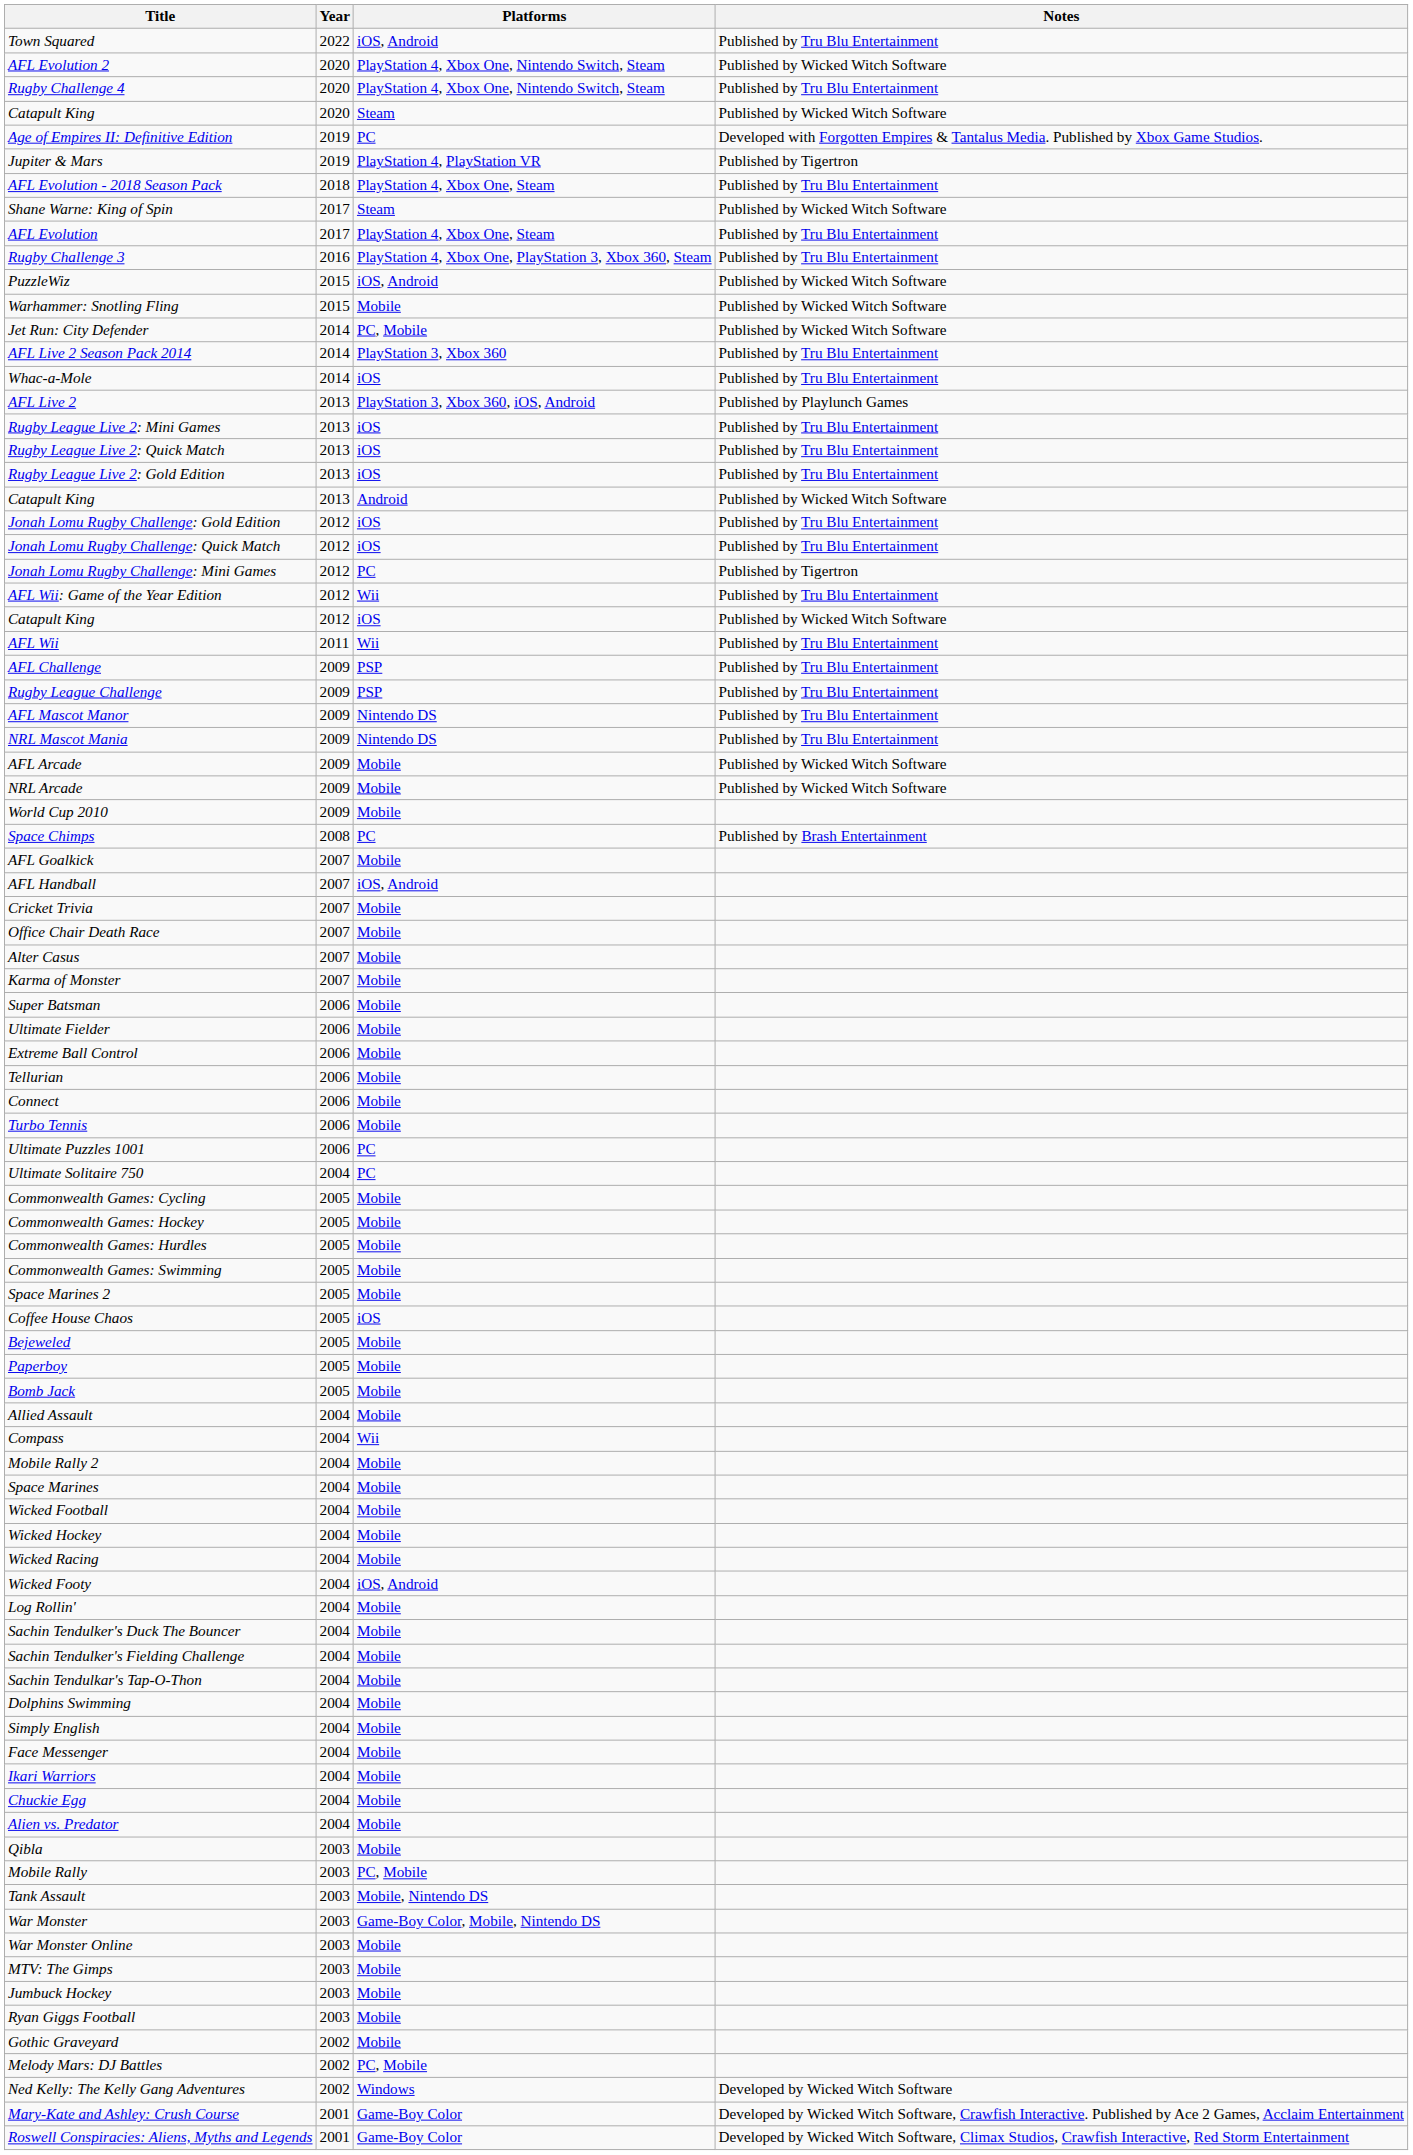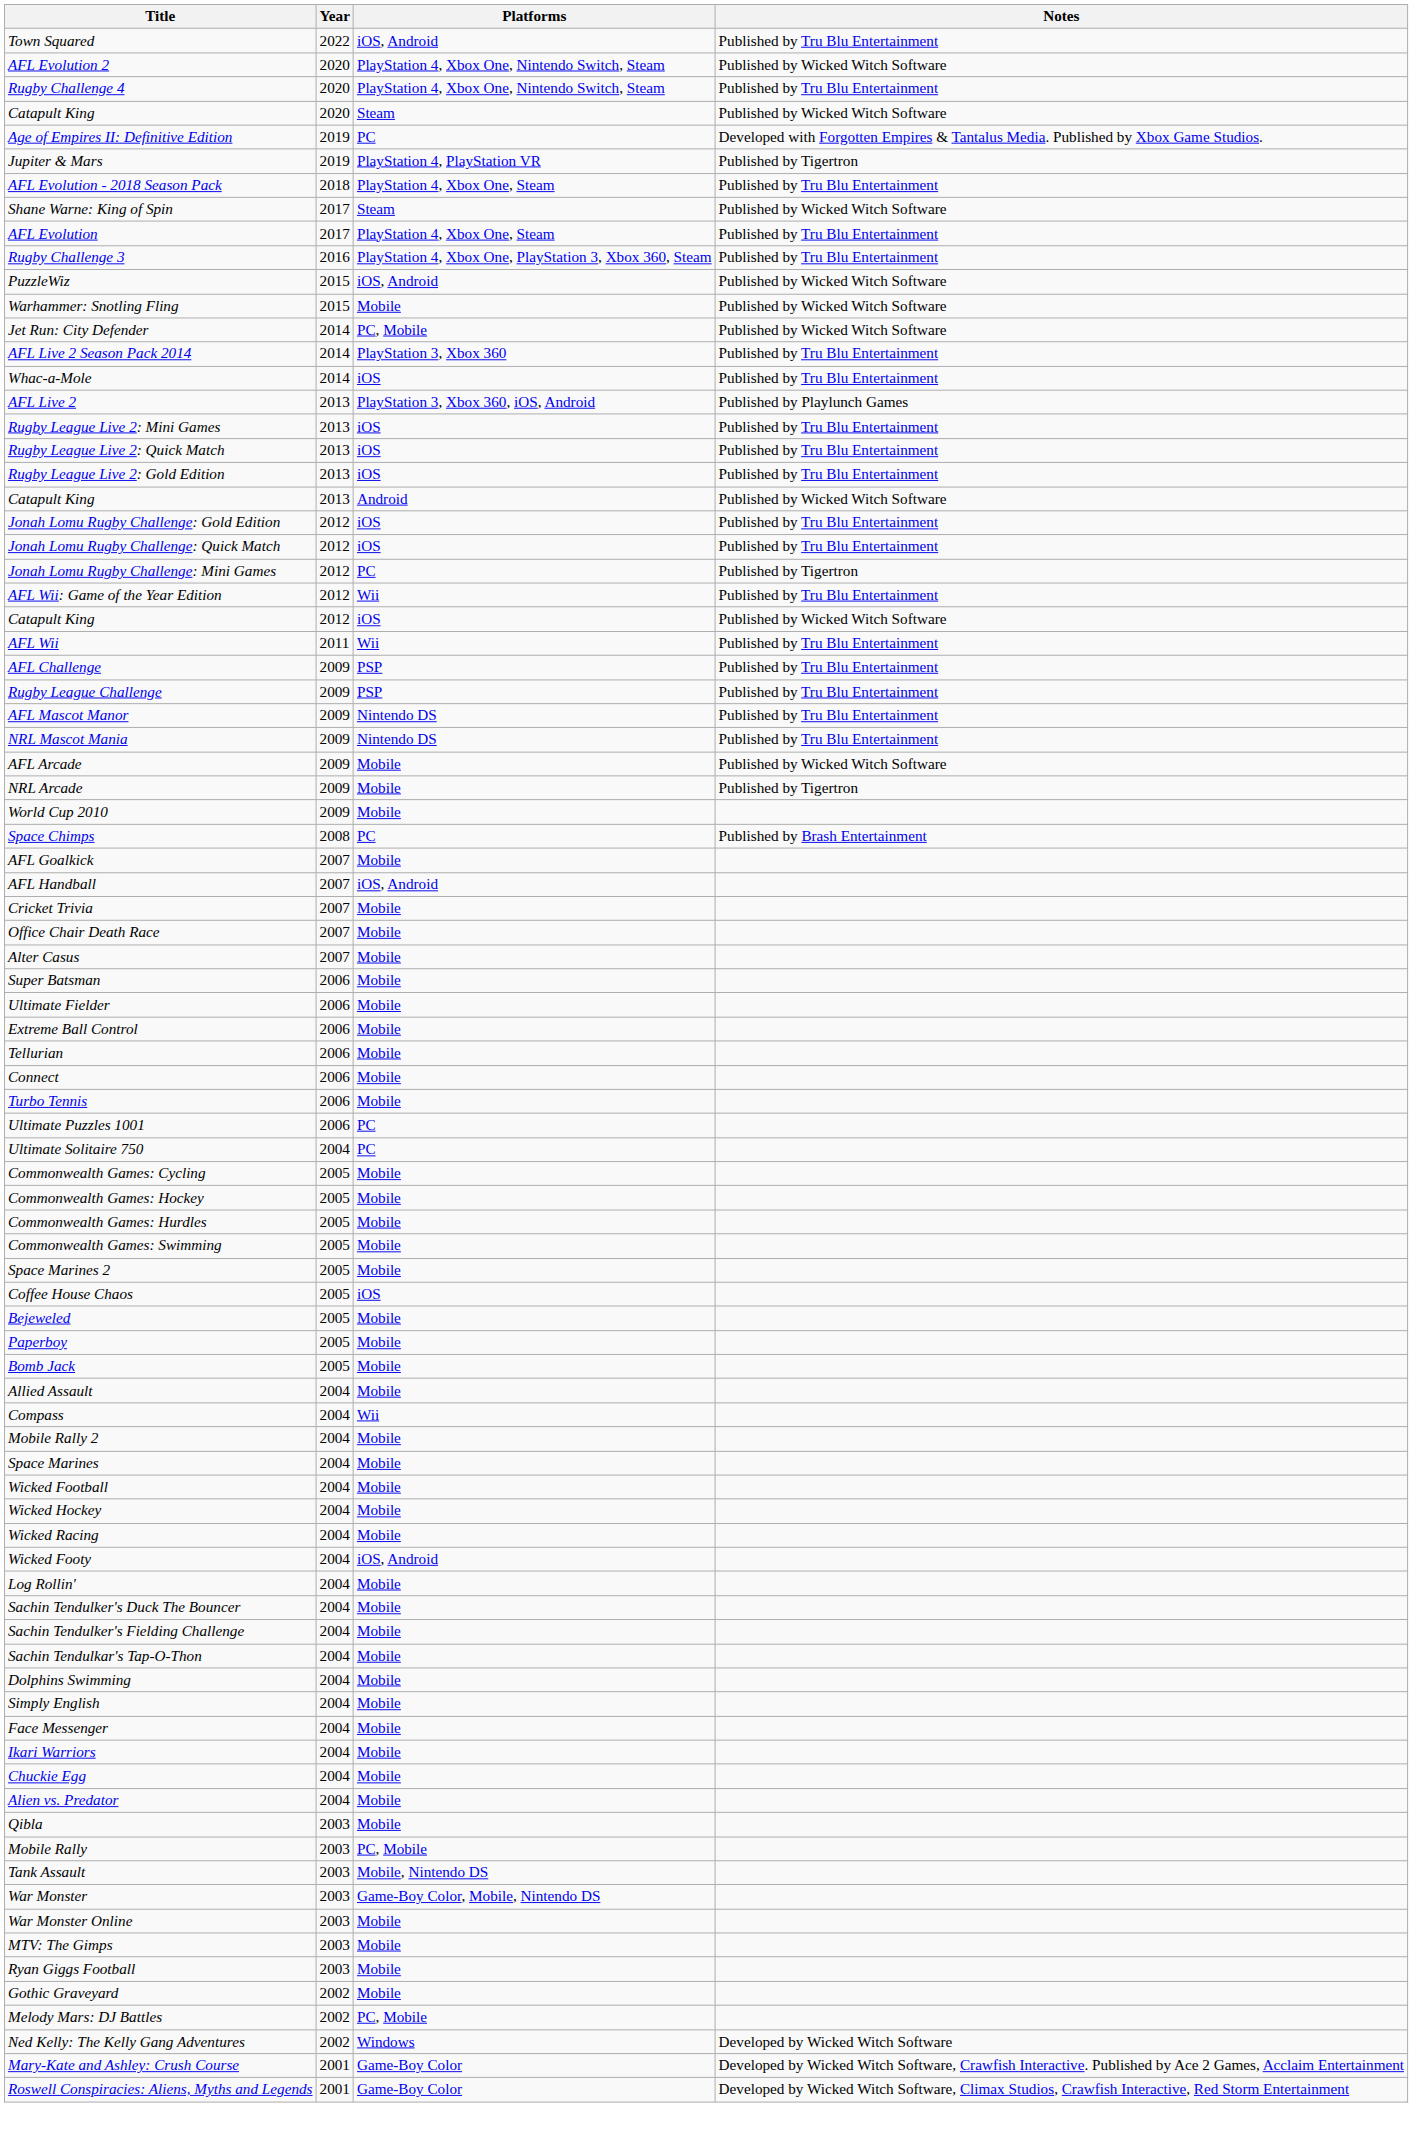NRL Arcade | Notes: Published by Wicked Witch Software -> Published by Tigertron
- row: Karma of Monster | 2007 | Mobile
- row: Jumbuck Hockey | 2003 | Mobile
